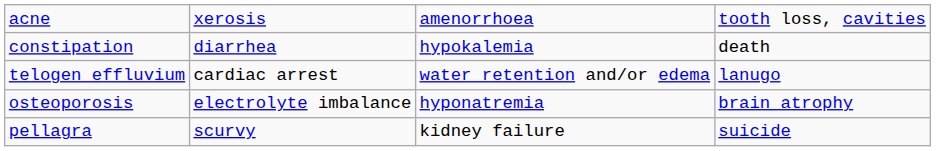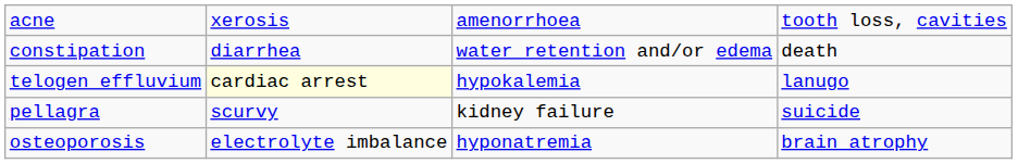constipation | column 3: hypokalemia -> water retention and/or edema
telogen effluvium | column 2: no background -> lightyellow background
telogen effluvium | column 3: water retention and/or edema -> hypokalemia
rows swapped: osteoporosis <-> pellagra
